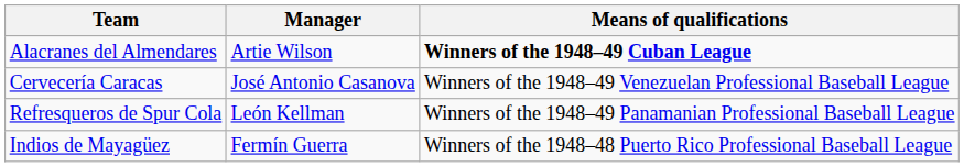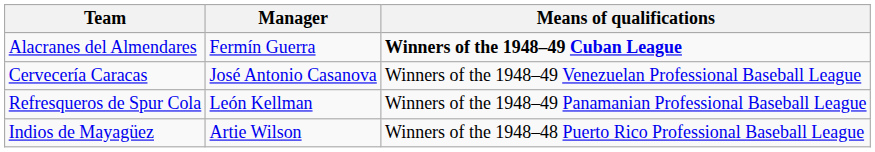Alacranes del Almendares | Manager: Artie Wilson -> Fermín Guerra
Indios de Mayagüez | Manager: Fermín Guerra -> Artie Wilson
